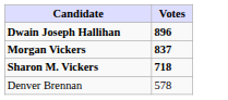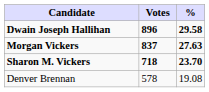+ column: % | 29.58 | 27.63 | 23.70 | 19.08
